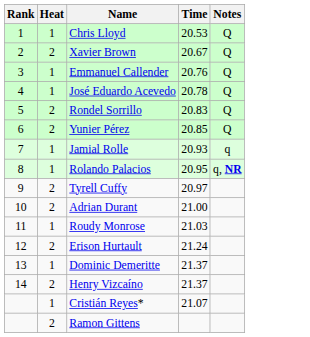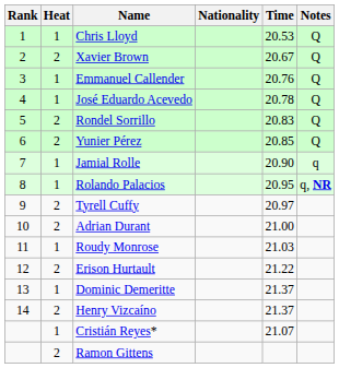+ column: Nationality
Jamial Rolle | Time: 20.93 -> 20.90
Erison Hurtault | Time: 21.24 -> 21.22
